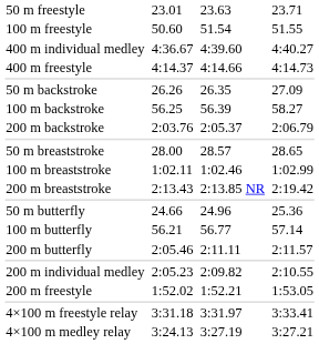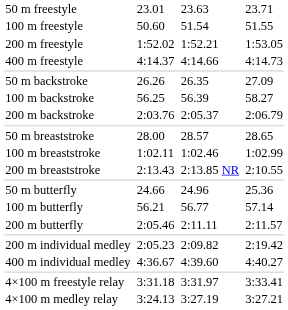rows swapped: 200 m freestyle <-> 400 m individual medley
200 m breaststroke | column 7: 2:19.42 -> 2:10.55
200 m individual medley | column 7: 2:10.55 -> 2:19.42
